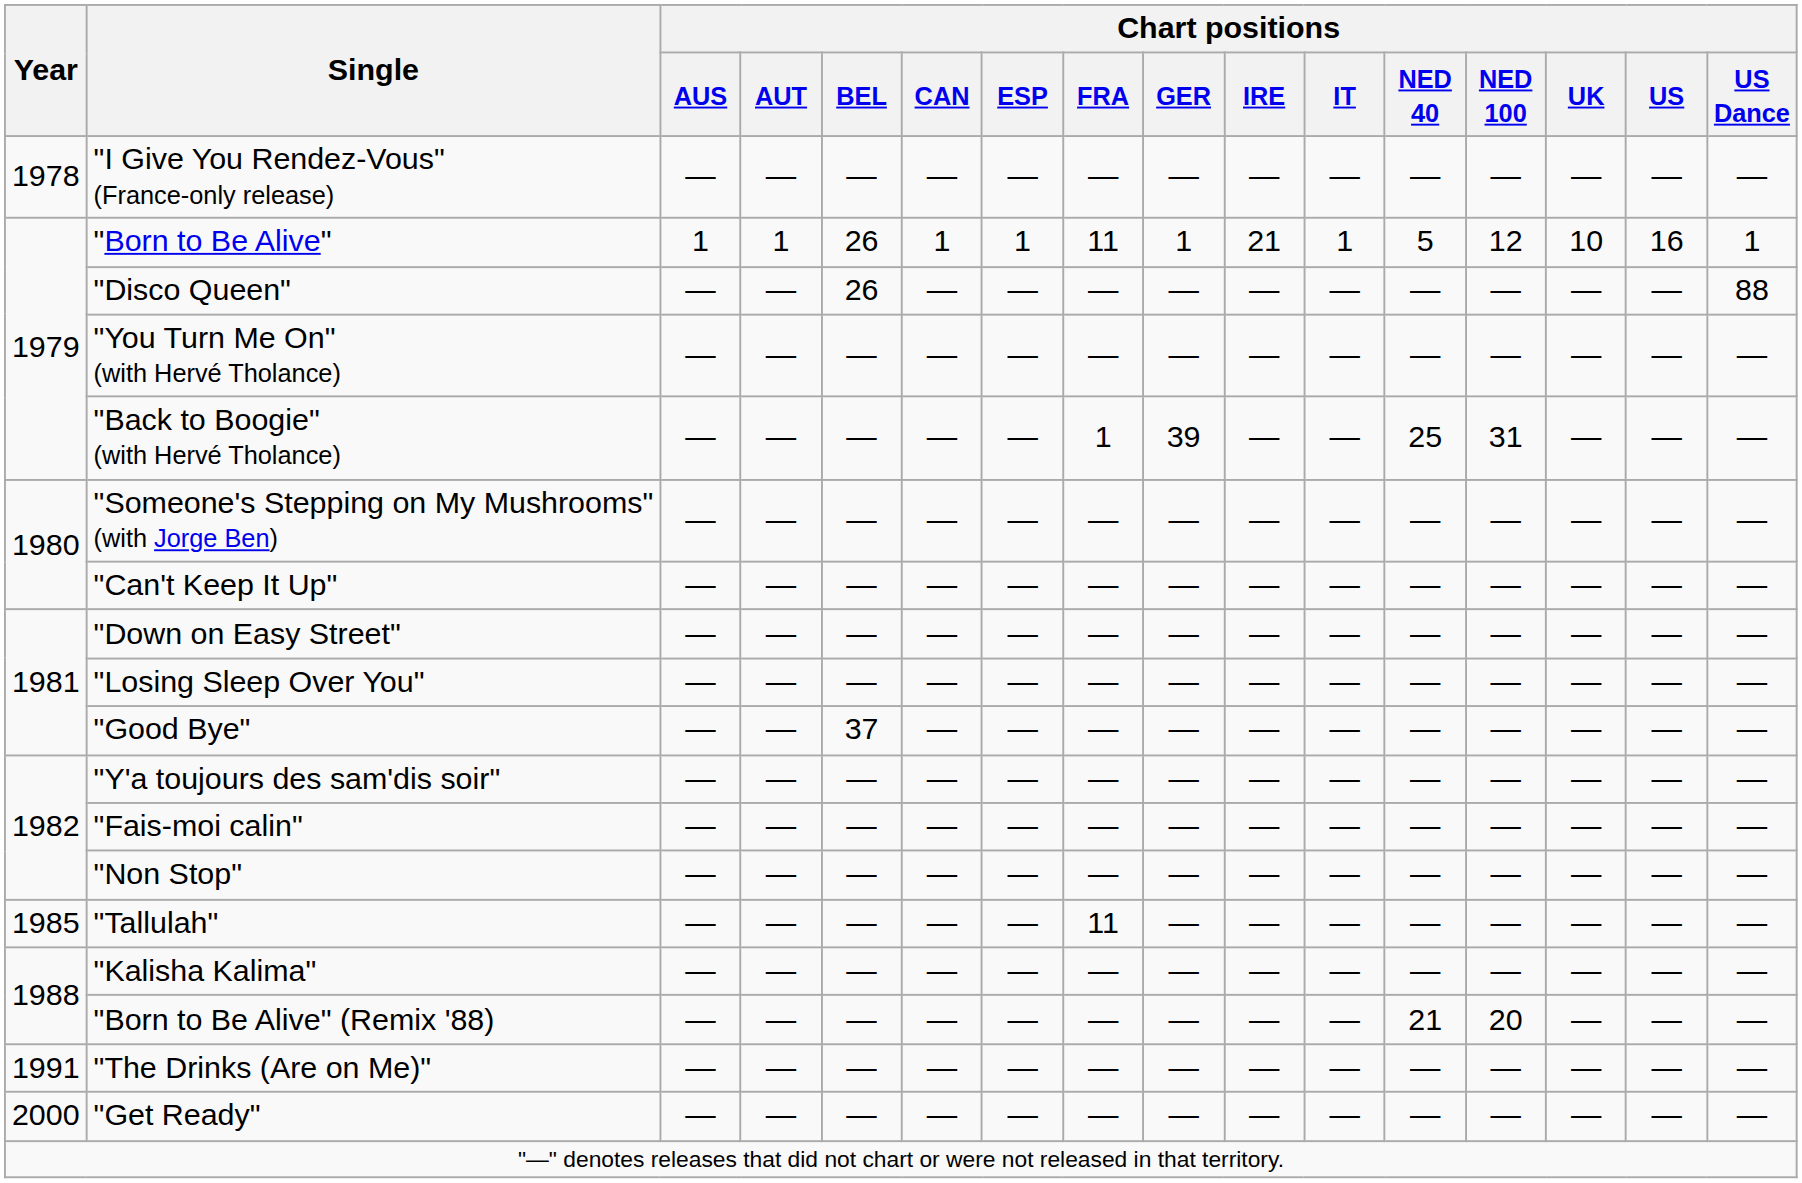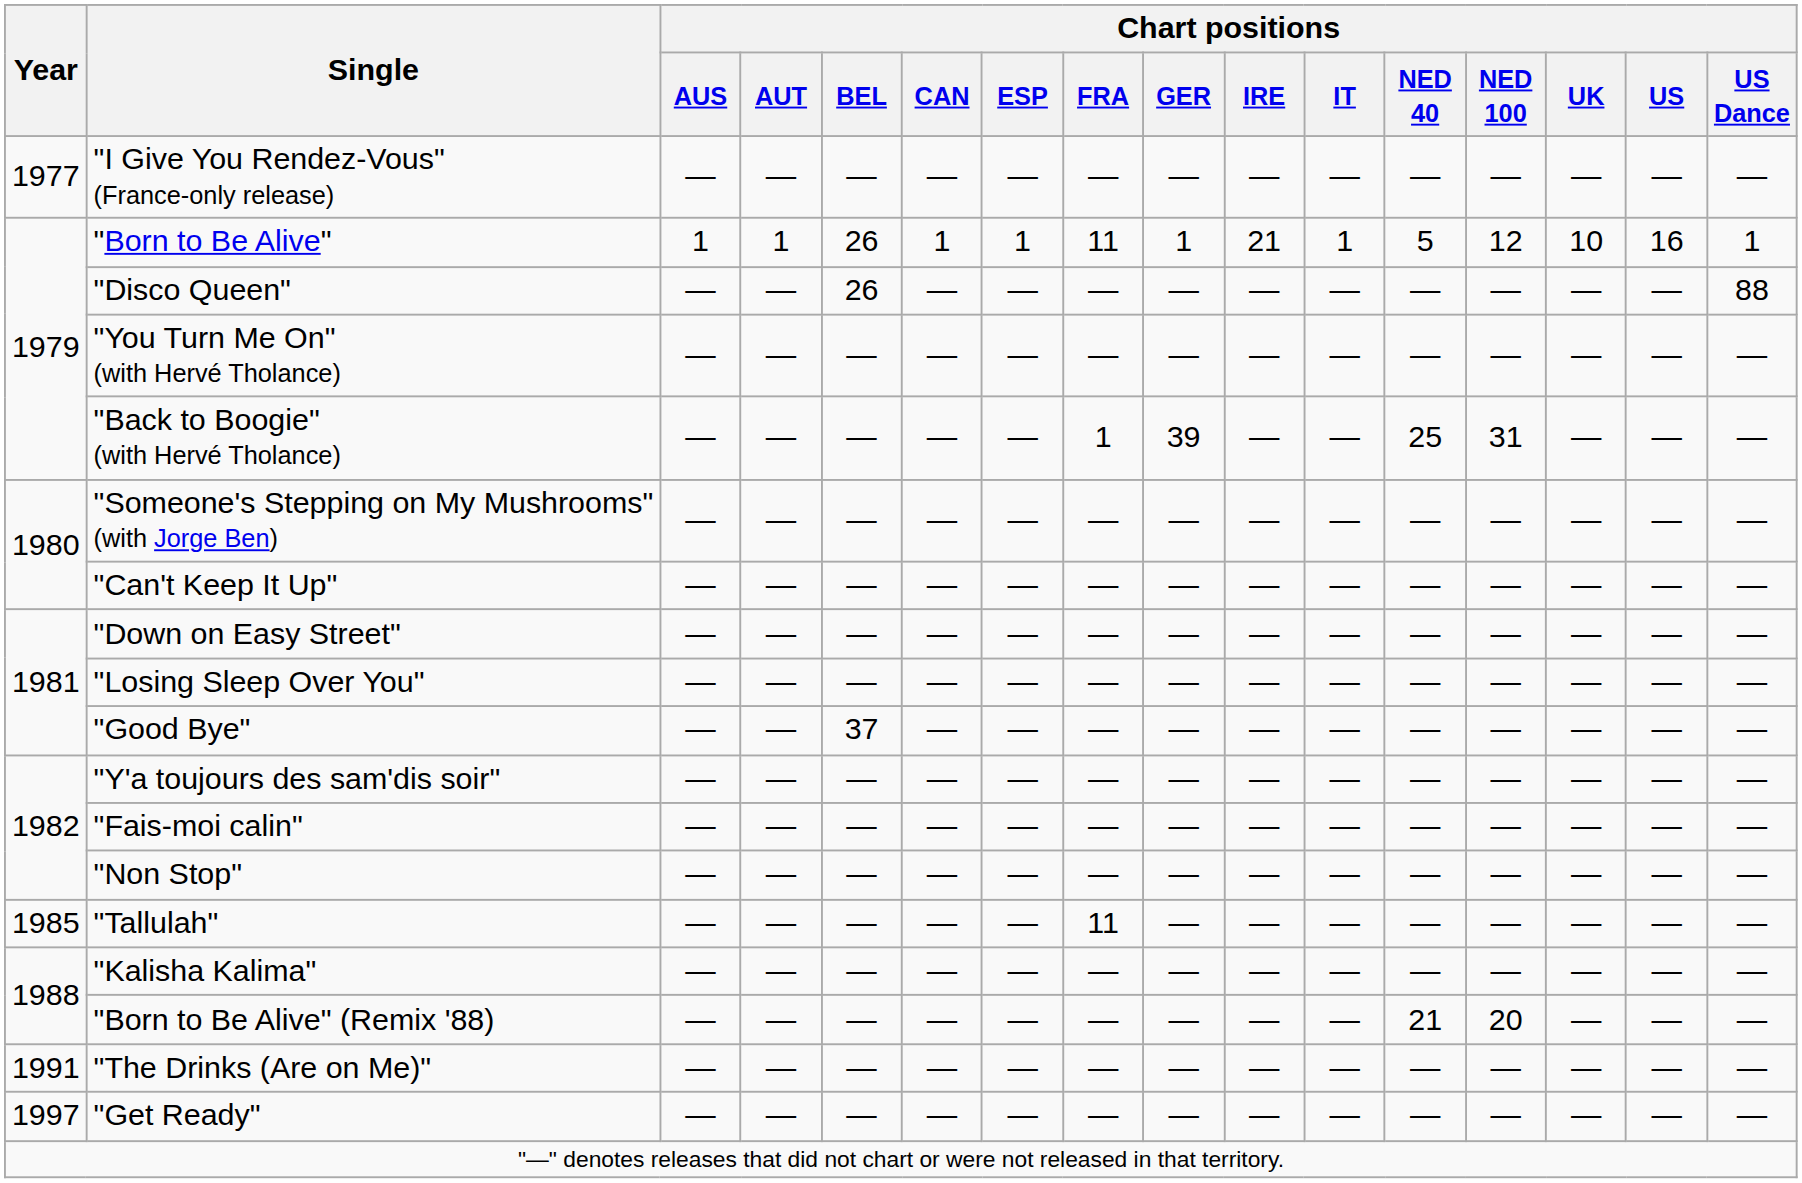"I Give You Rendez-Vous" (France-only release) | Year: 1978 -> 1977
"Get Ready" | Year: 2000 -> 1997
